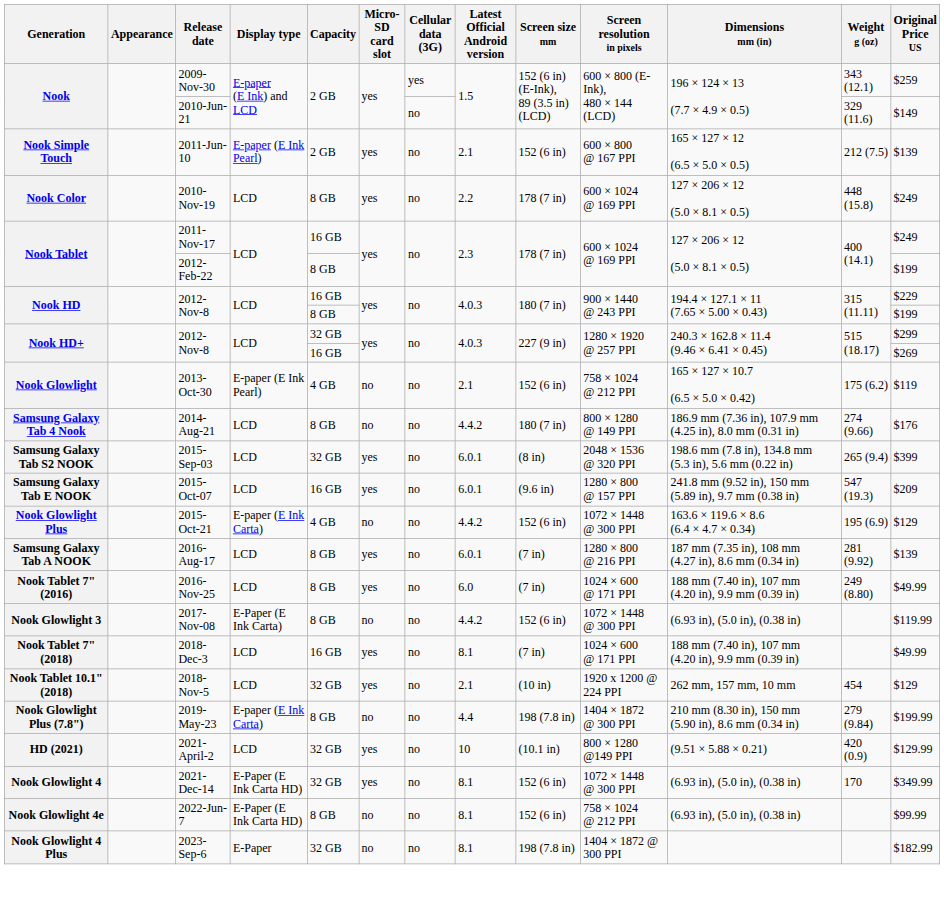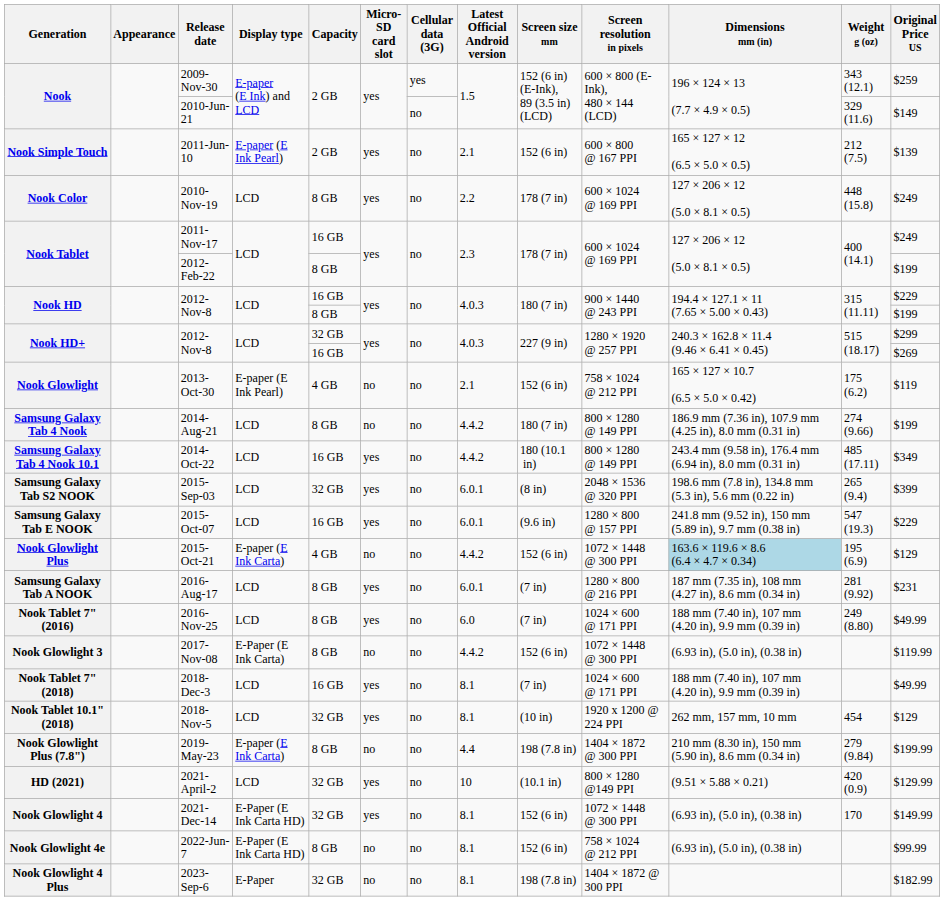2014-Aug-21 | Original Price US: $176 -> $199
+ row: Samsung Galaxy Tab 4 Nook 10.1 | 2014-Oct-22 | LCD | 16 GB | yes | no | 4.4.2 | 180 (10.1 in) | 800 × 1280 @ 149 PPI | 243.4 mm (9.58 in), 176.4 mm (6.94 in), 8.0 mm (0.31 in) | 485 (17.11) | $349
2015-Oct-07 | Original Price US: $209 -> $229
2015-Oct-21 | Dimensions mm (in): no background -> lightblue background
2016-Aug-17 | Original Price US: $139 -> $231
2018-Nov-5 | Latest Official Android version: 2.1 -> 8.1
2021-Dec-14 | Original Price US: $349.99 -> $149.99
